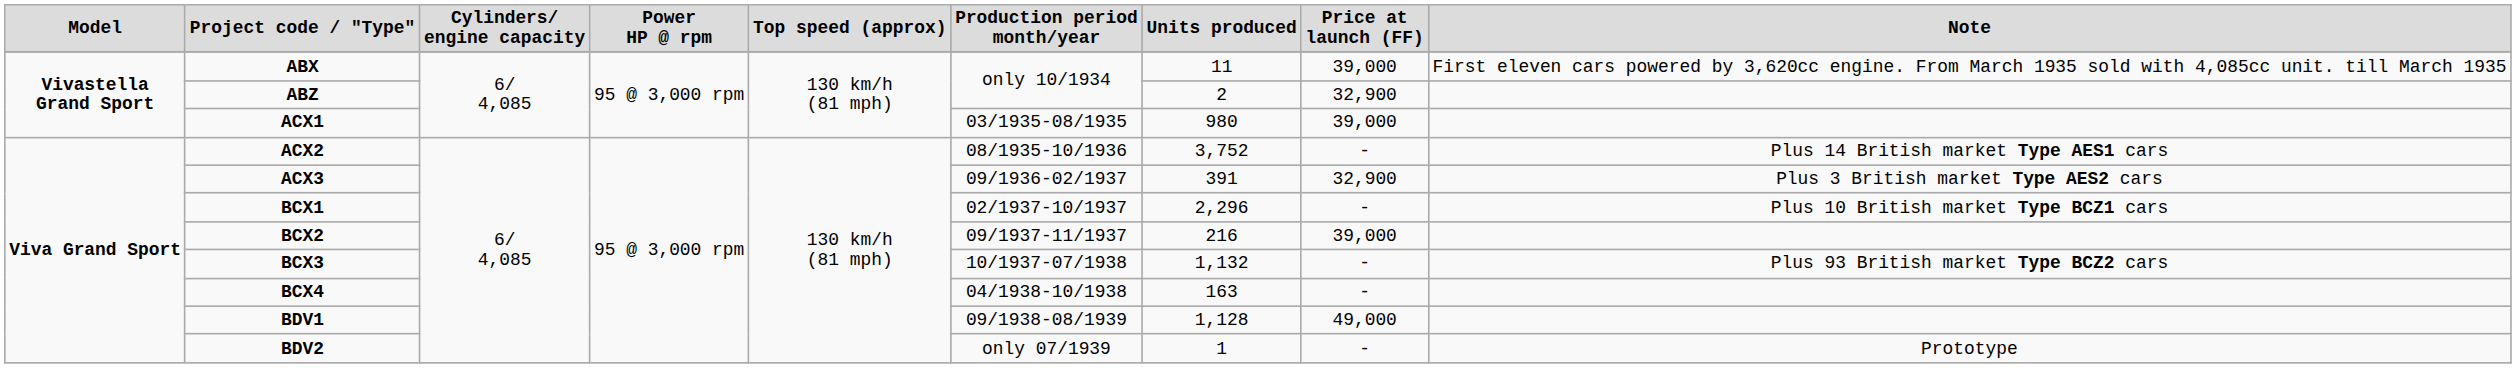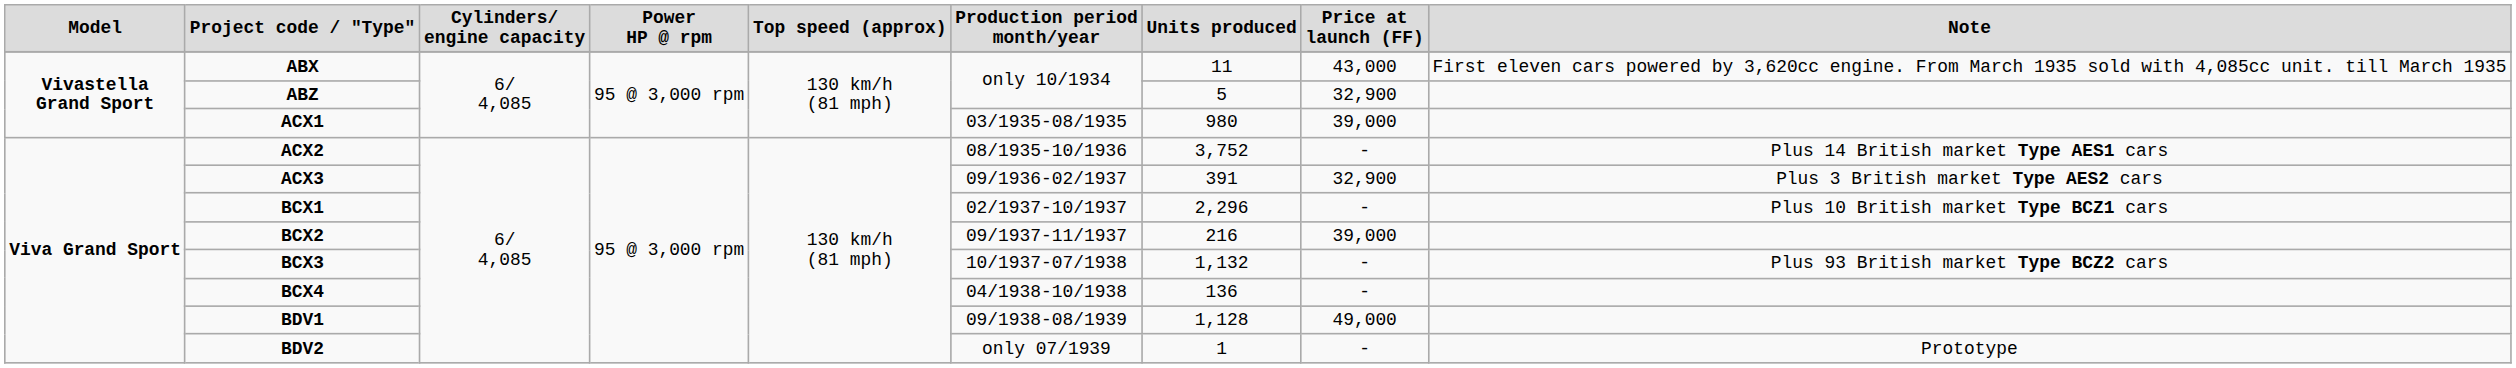ABX | Price at launch (FF): 39,000 -> 43,000
ABZ | Units produced: 2 -> 5
BCX4 | Units produced: 163 -> 136
